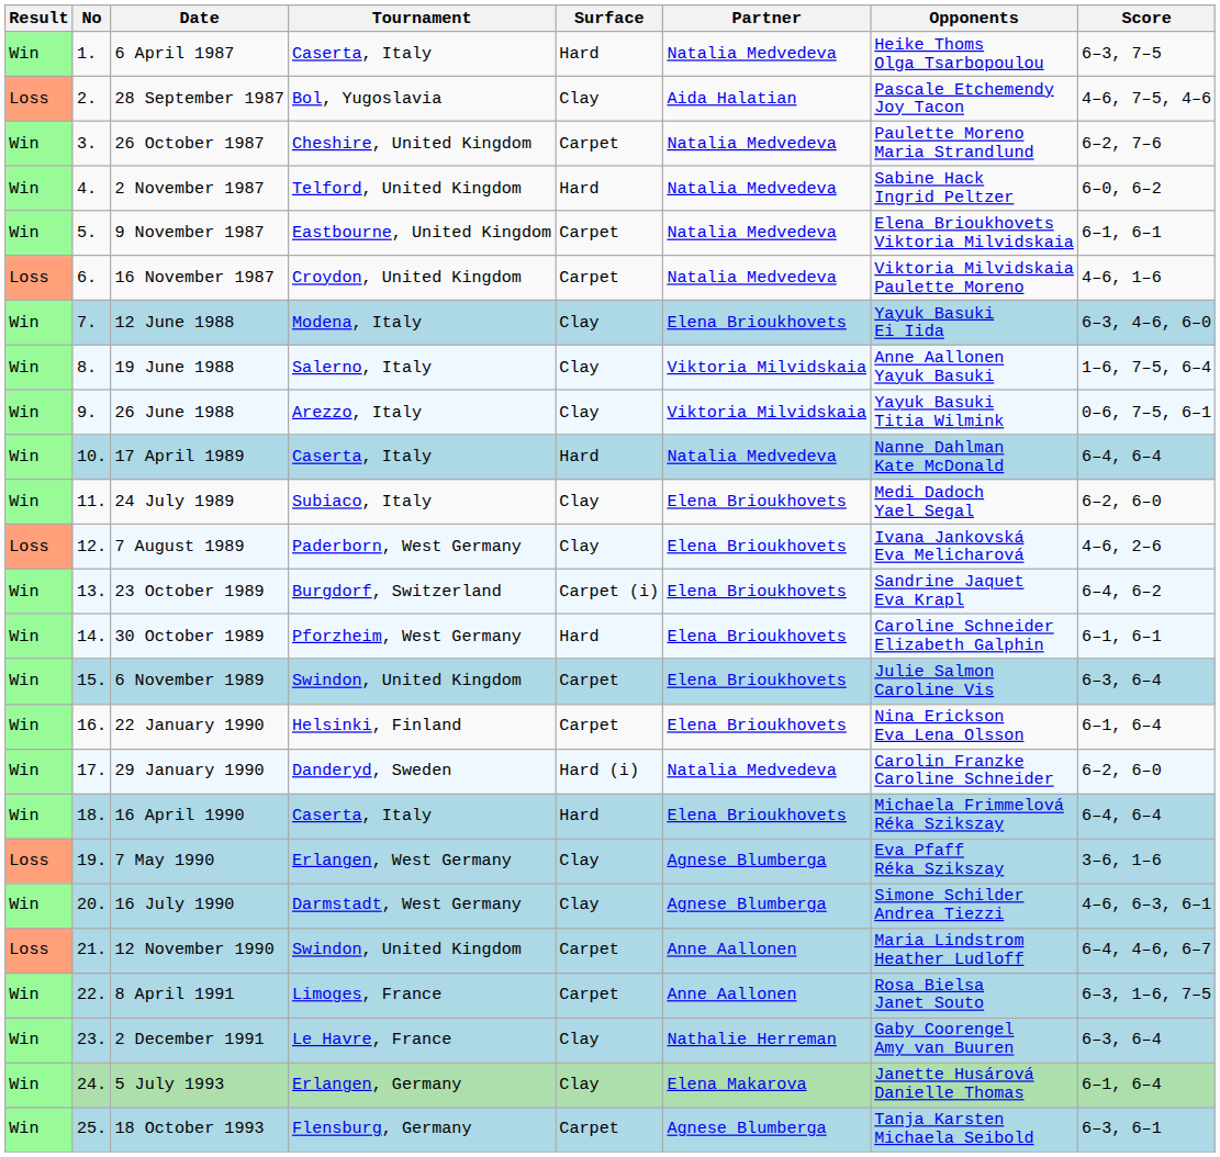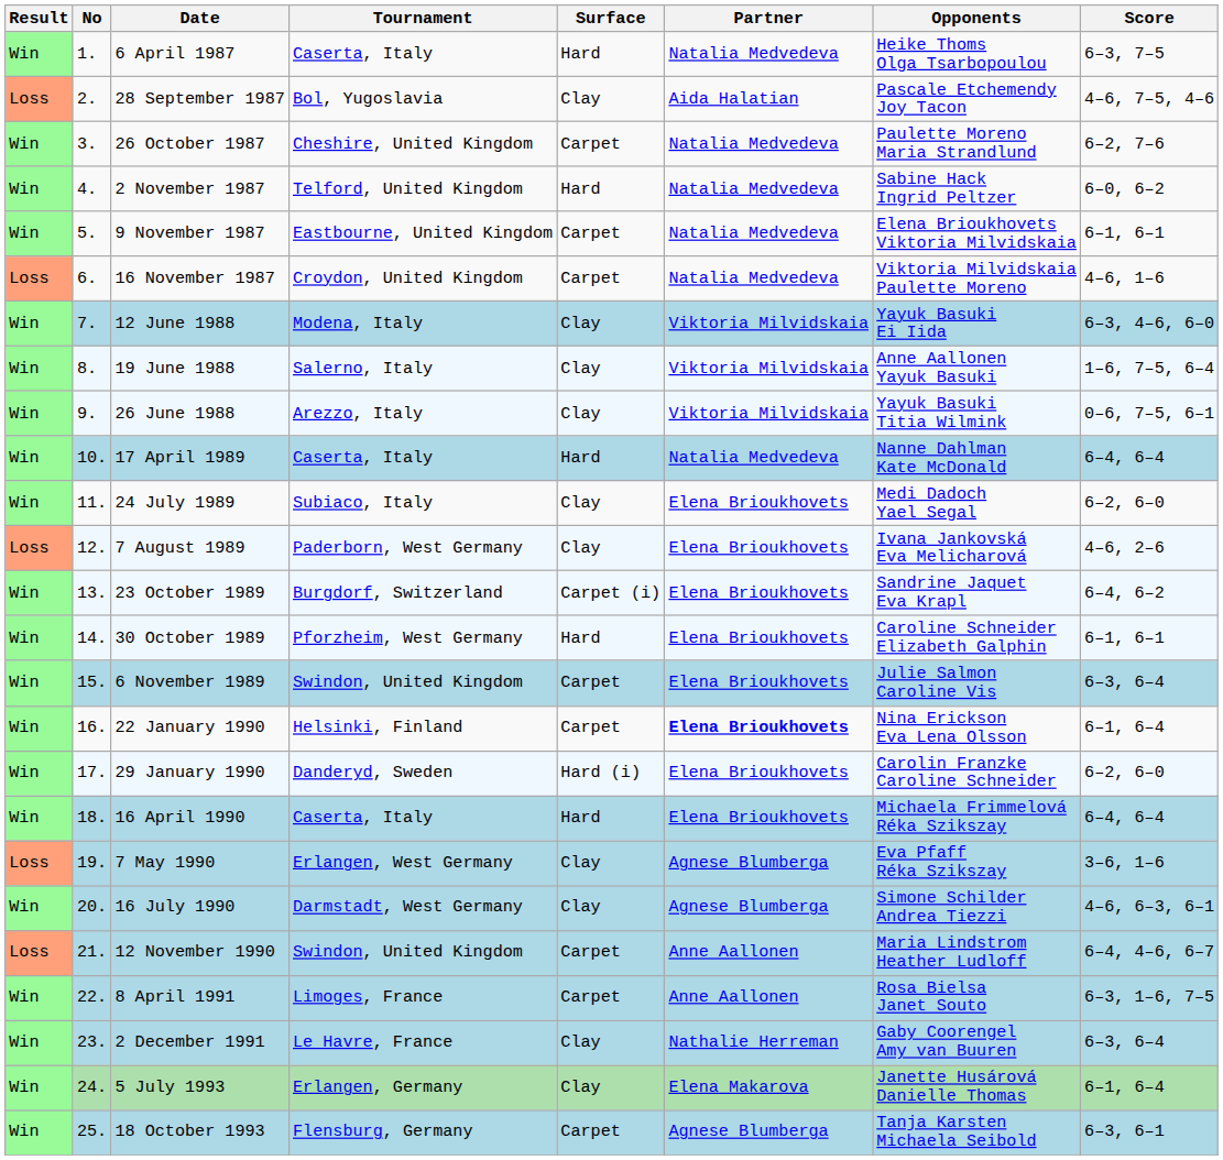12 June 1988 | Partner: Elena Brioukhovets -> Viktoria Milvidskaia
22 January 1990 | Partner: normal -> bold
29 January 1990 | Partner: Natalia Medvedeva -> Elena Brioukhovets
